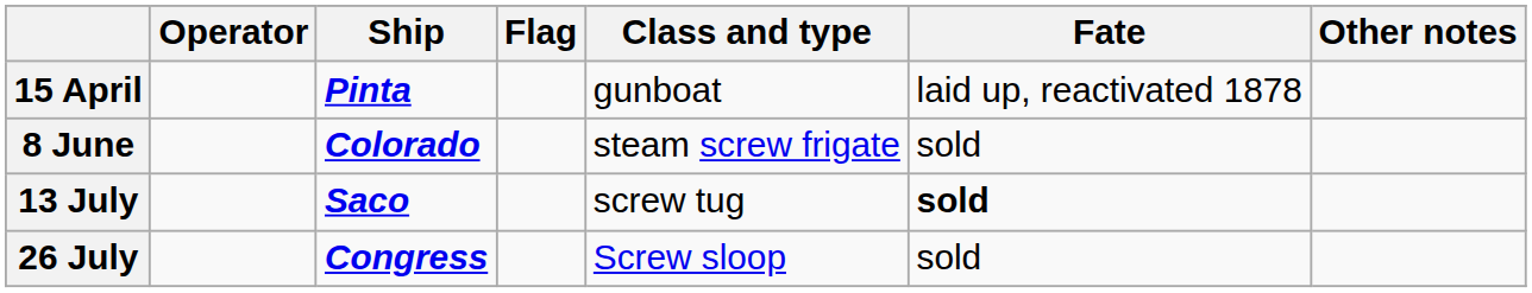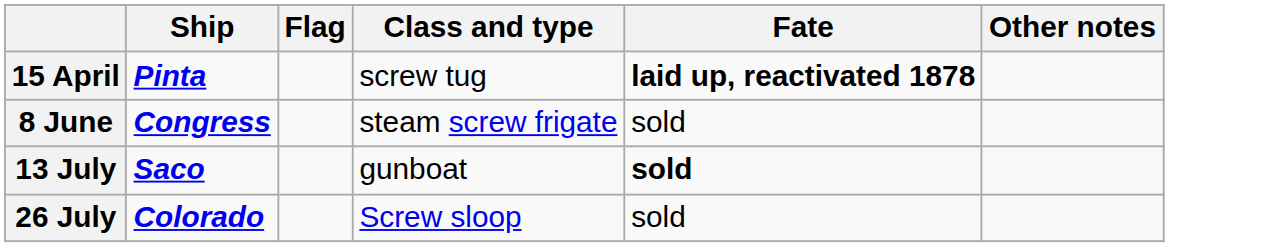- column: Operator
15 April | Class and type: gunboat -> screw tug
15 April | Fate: normal -> bold
8 June | Ship: Colorado -> Congress
13 July | Class and type: screw tug -> gunboat
26 July | Ship: Congress -> Colorado
